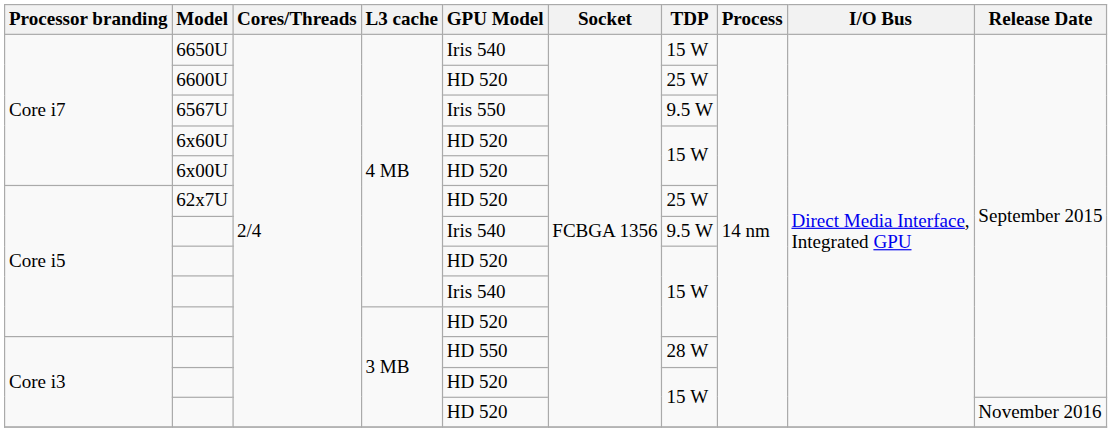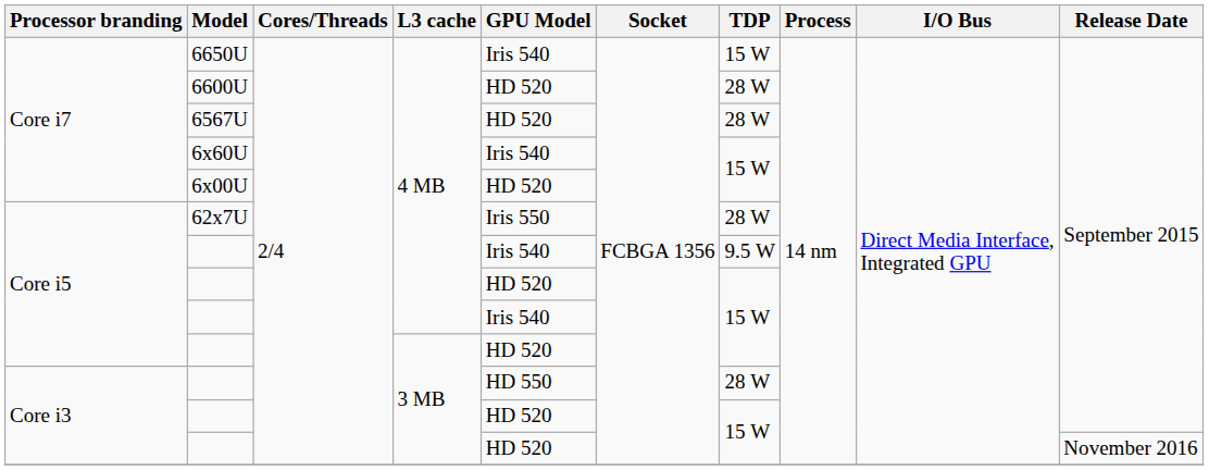6600U | TDP: 25 W -> 28 W
6567U | GPU Model: Iris 550 -> HD 520
6567U | TDP: 9.5 W -> 28 W
6x60U | GPU Model: HD 520 -> Iris 540
62x7U | GPU Model: HD 520 -> Iris 550
62x7U | TDP: 25 W -> 28 W
